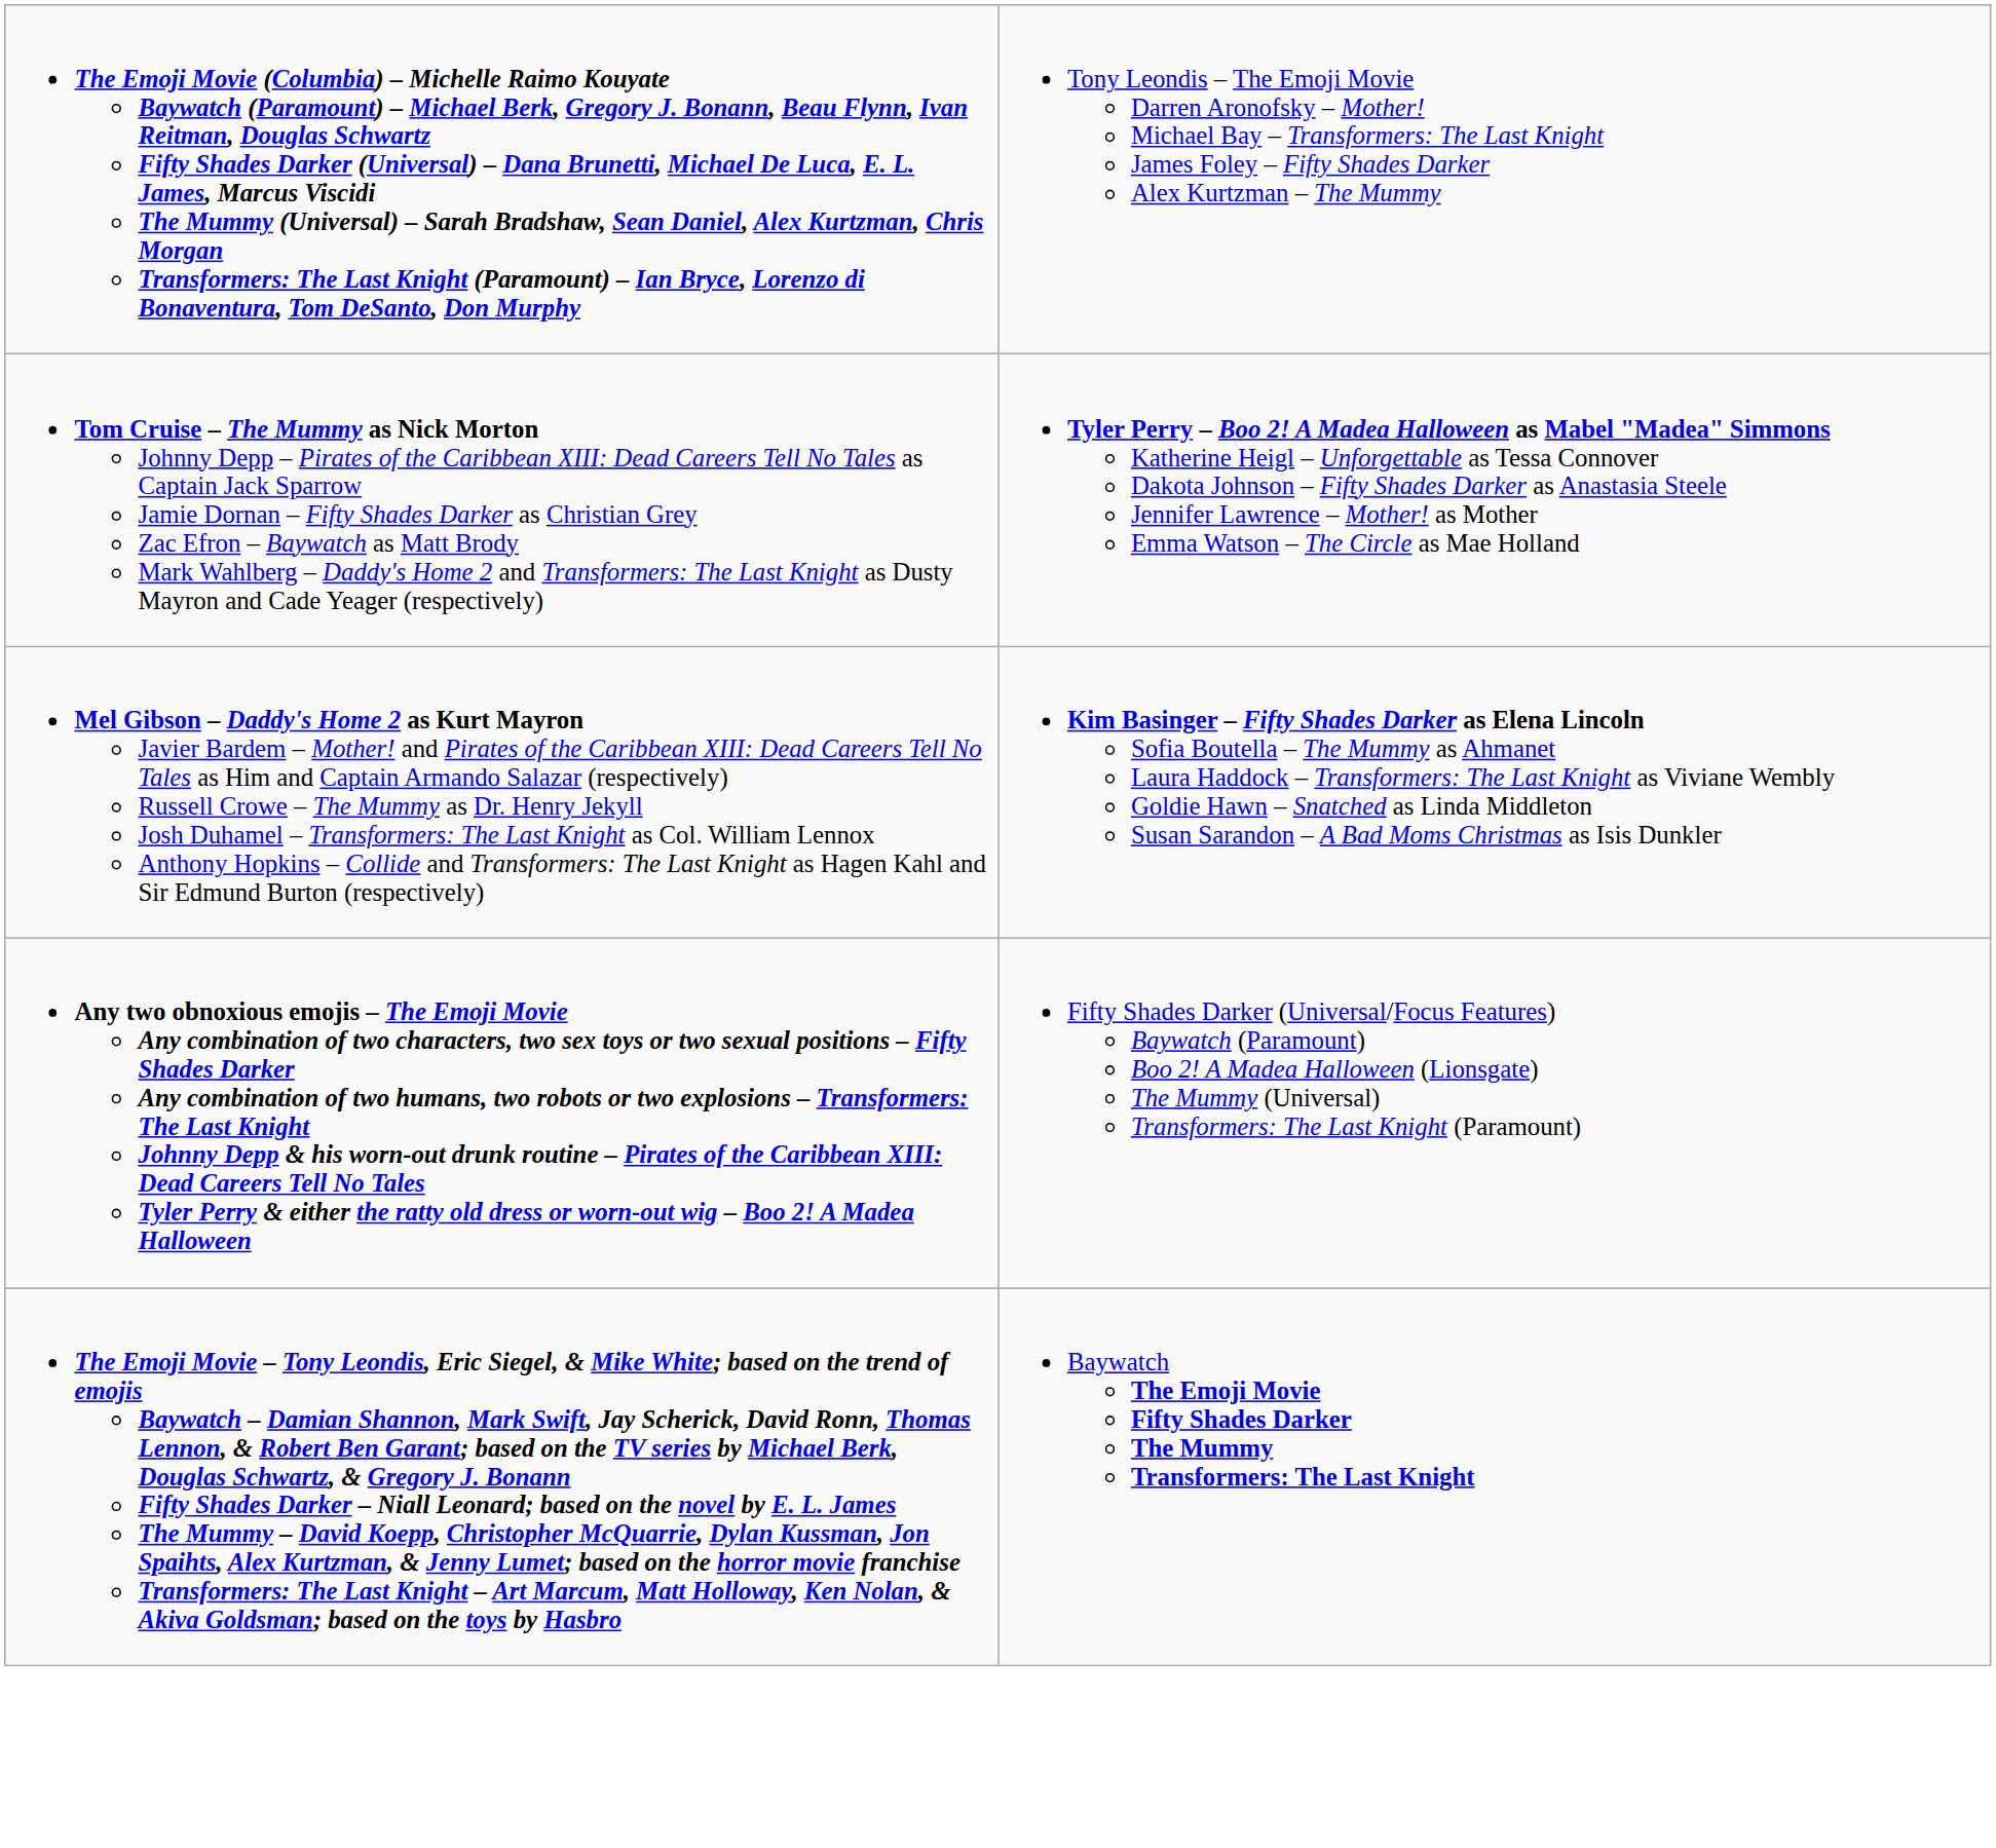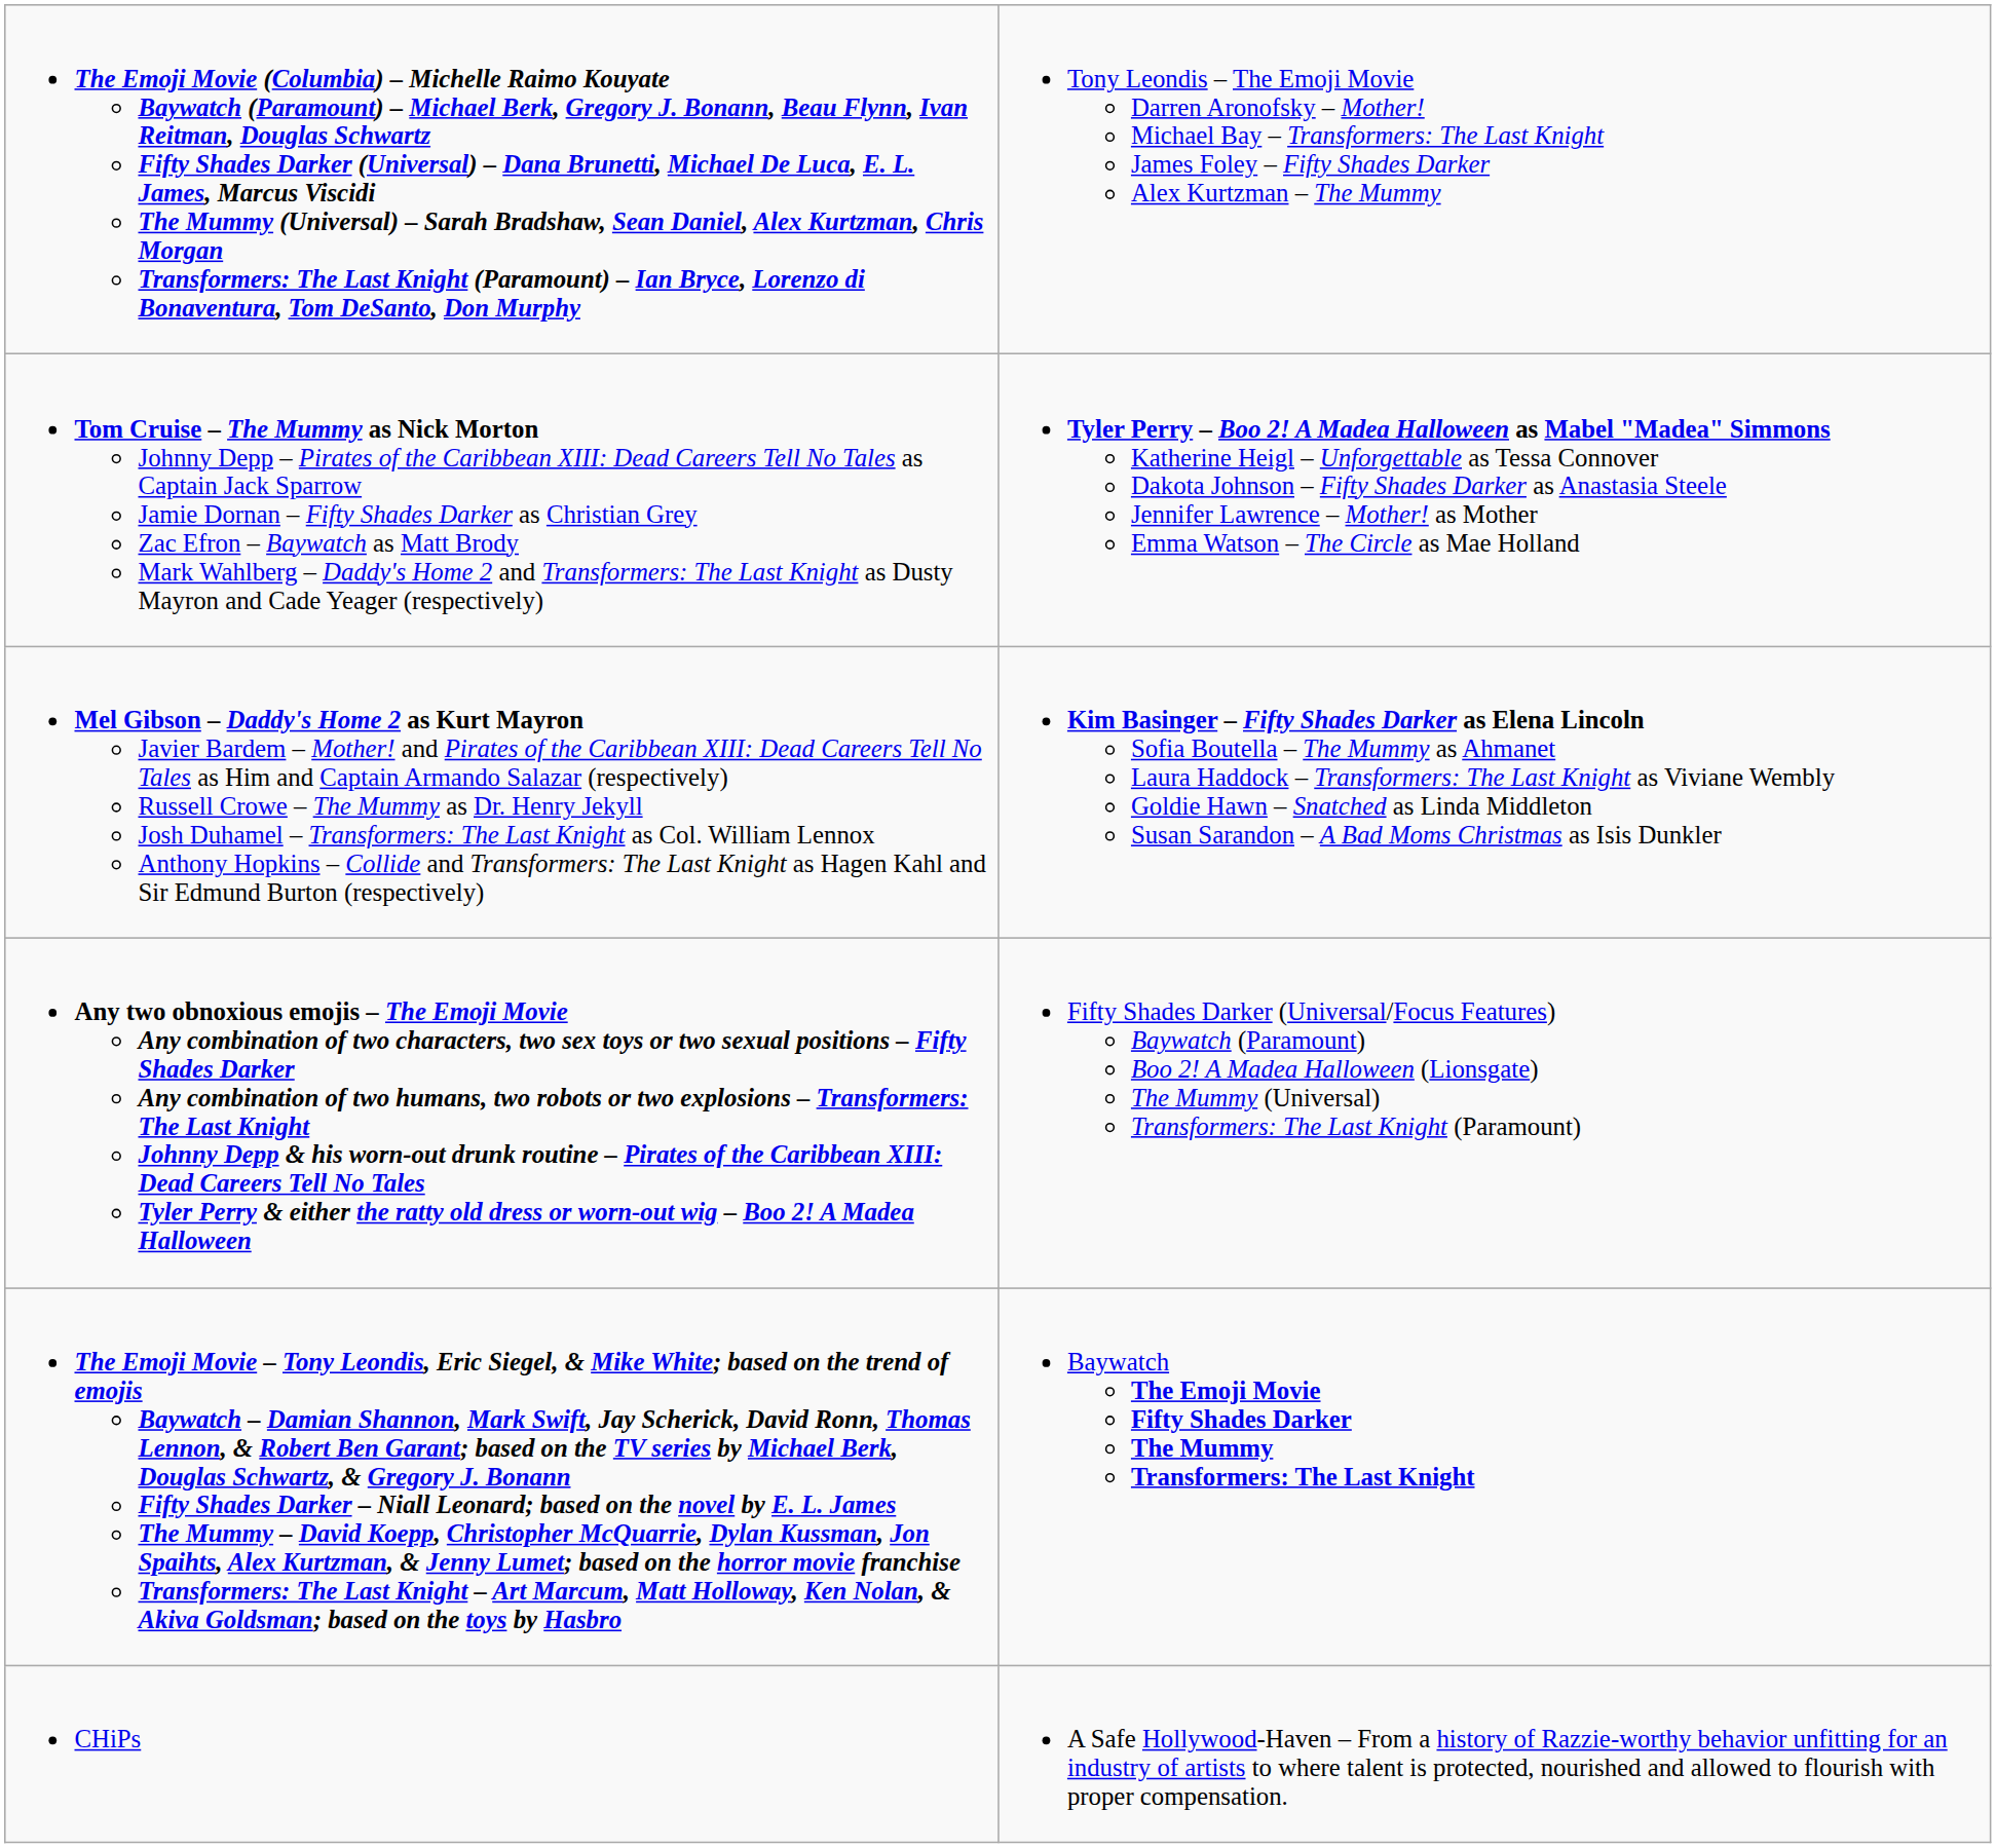+ row: CHiPs | A Safe Hollywood-Haven – From a history of Razzie-worthy behavior unfitting for an industry of artists to where talent is protected, nourished and allowed to flourish with proper compensation.
